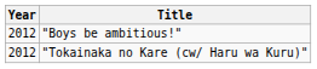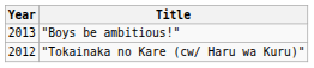"Boys be ambitious!" | Year: 2012 -> 2013
